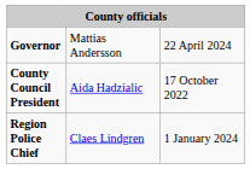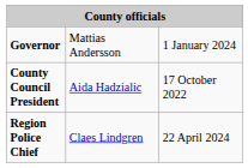Governor | column 3: 22 April 2024 -> 1 January 2024
Region Police Chief | column 3: 1 January 2024 -> 22 April 2024
